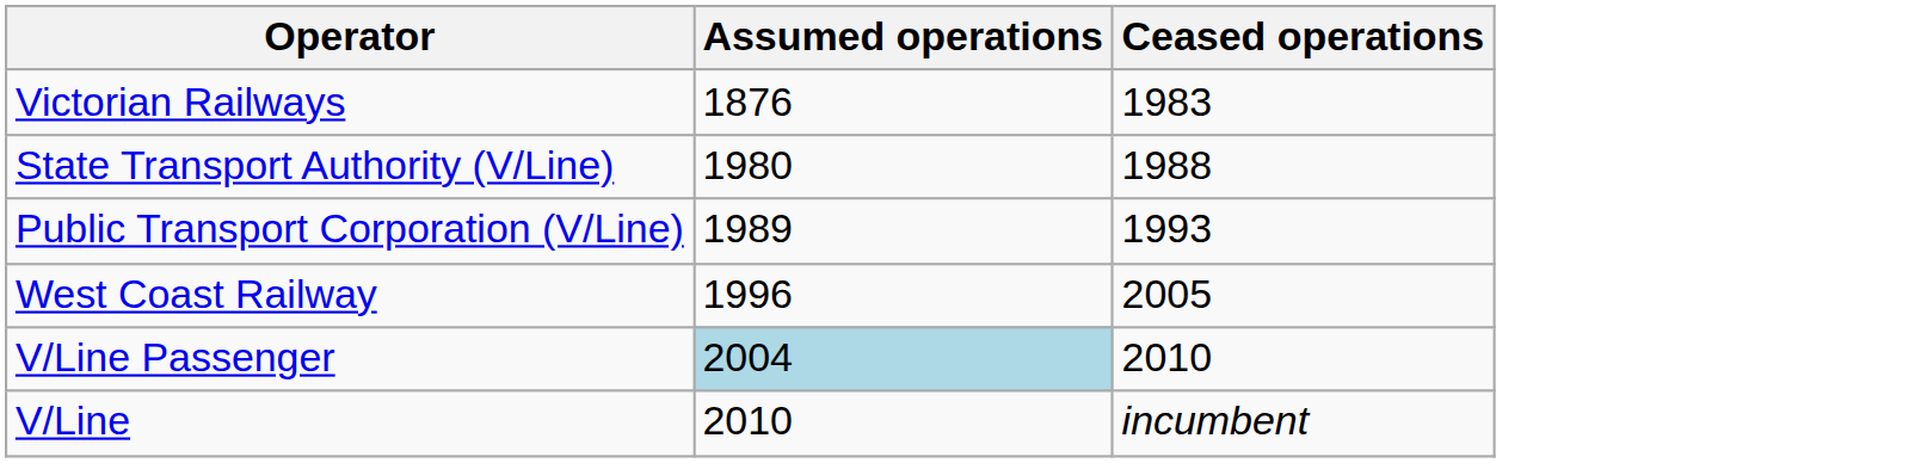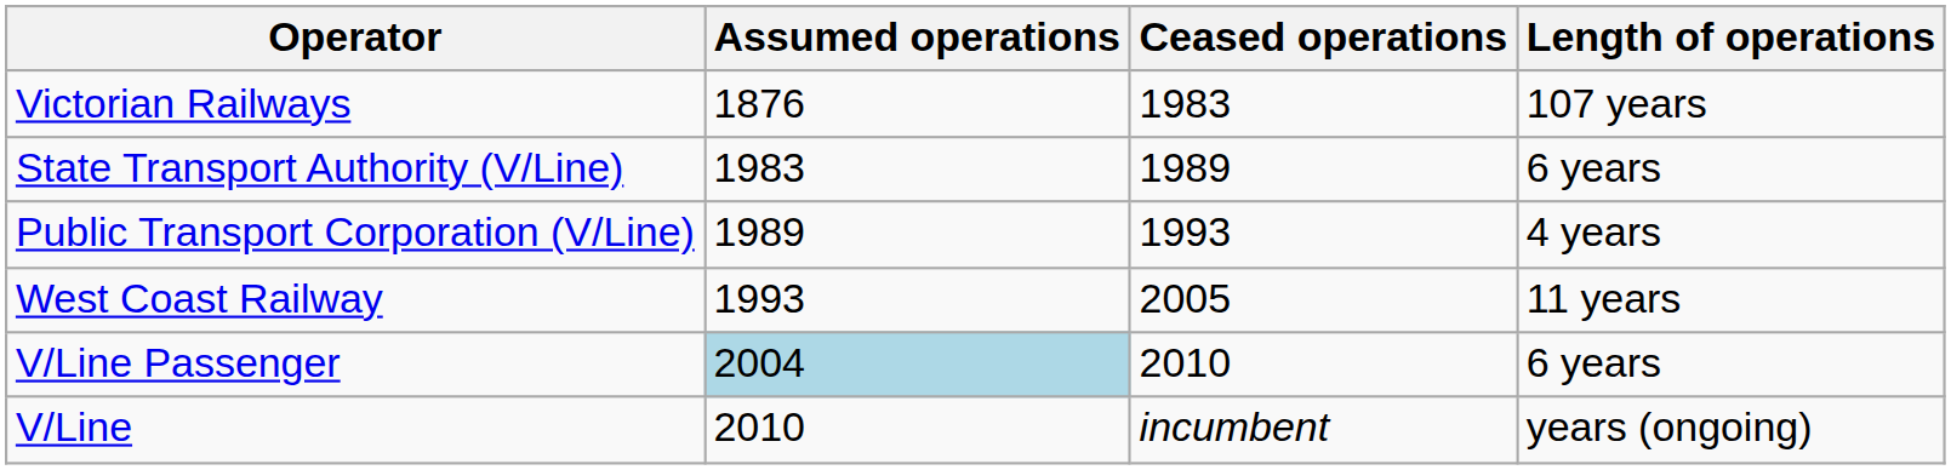+ column: Length of operations | 107 years | 6 years | 4 years | 11 years | 6 years | years (ongoing)
State Transport Authority (V/Line) | Assumed operations: 1980 -> 1983
State Transport Authority (V/Line) | Ceased operations: 1988 -> 1989
West Coast Railway | Assumed operations: 1996 -> 1993
